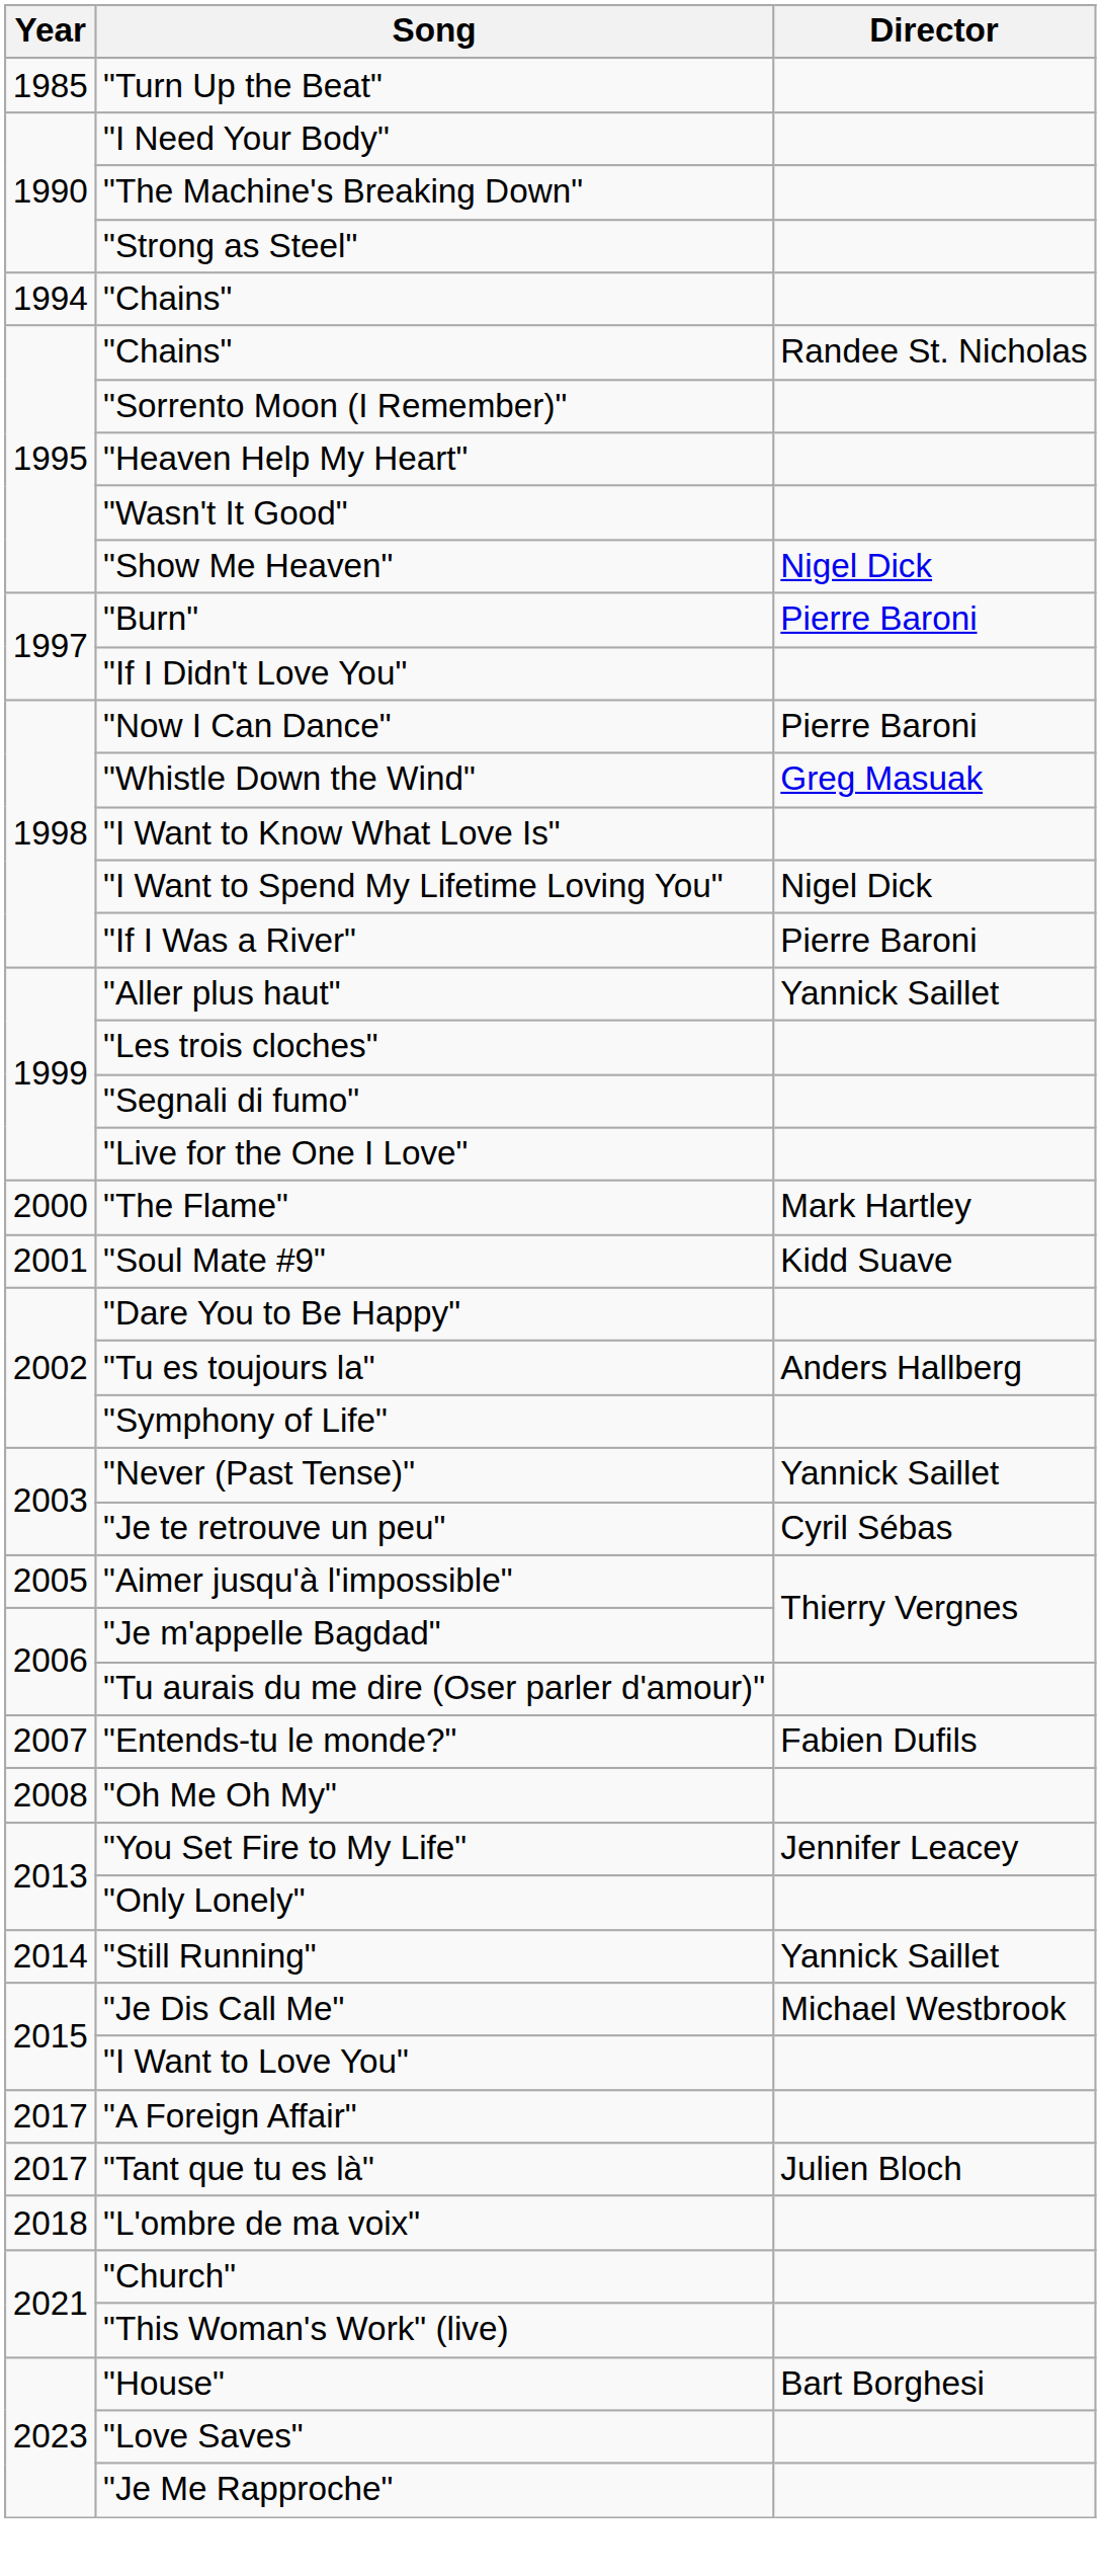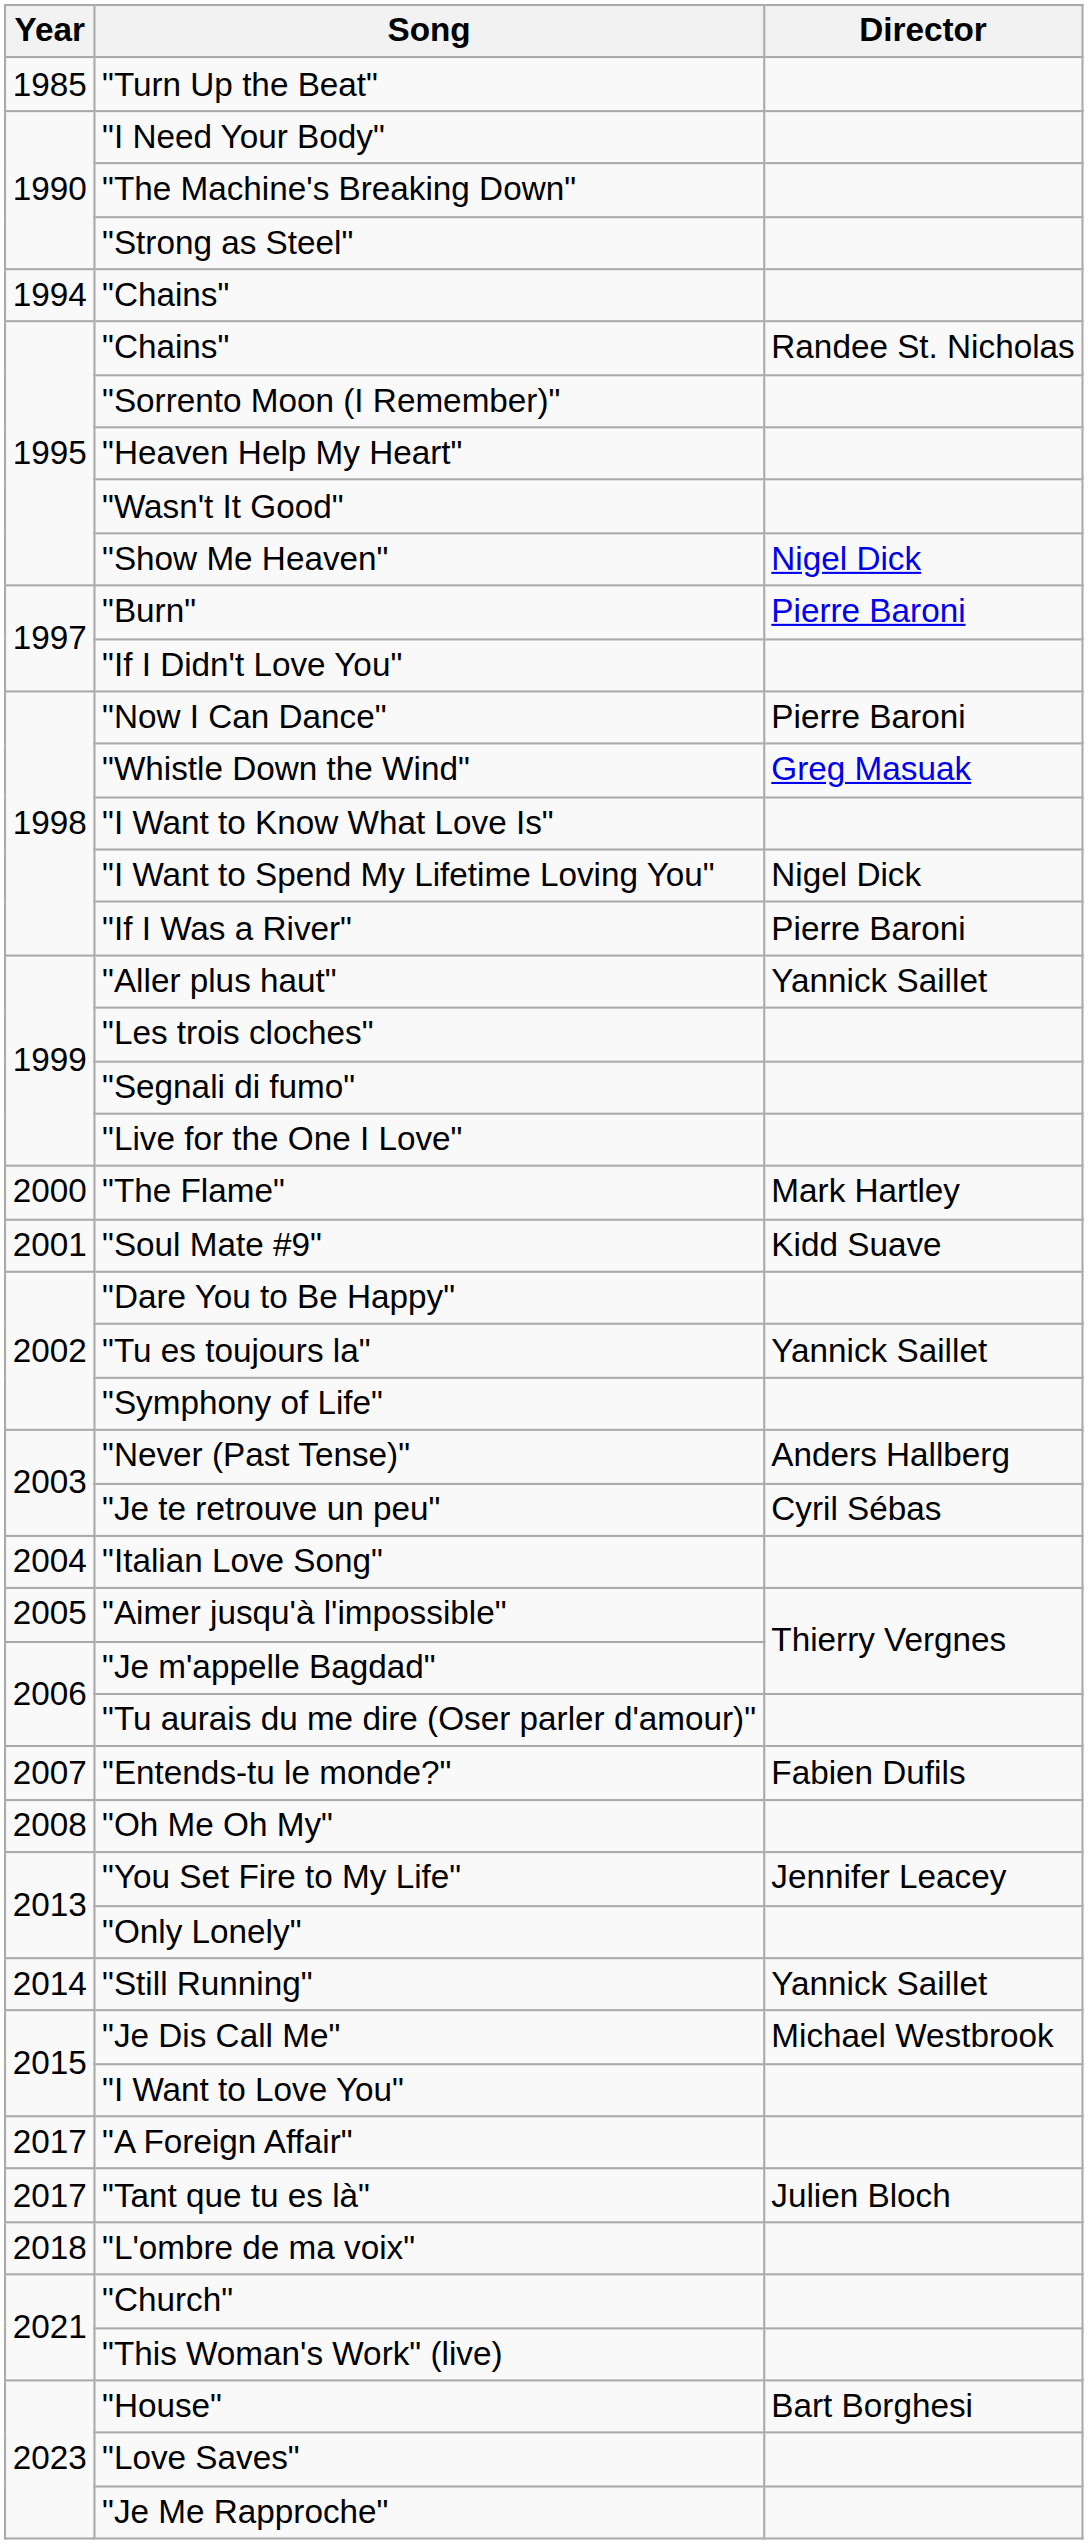"Tu es toujours la" | Director: Anders Hallberg -> Yannick Saillet
"Never (Past Tense)" | Director: Yannick Saillet -> Anders Hallberg
+ row: 2004 | "Italian Love Song"
